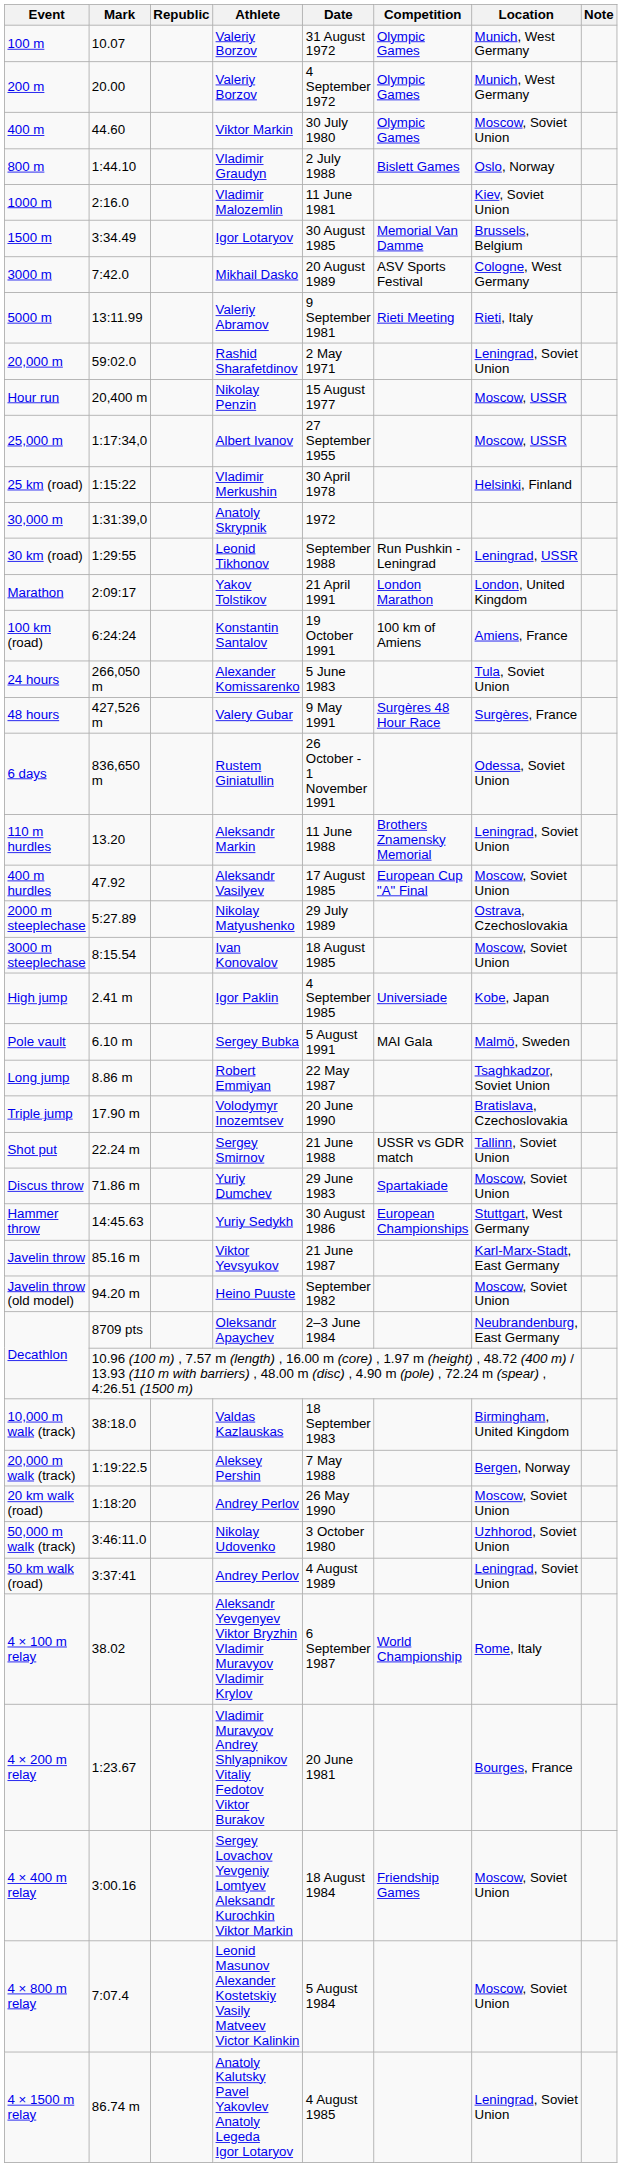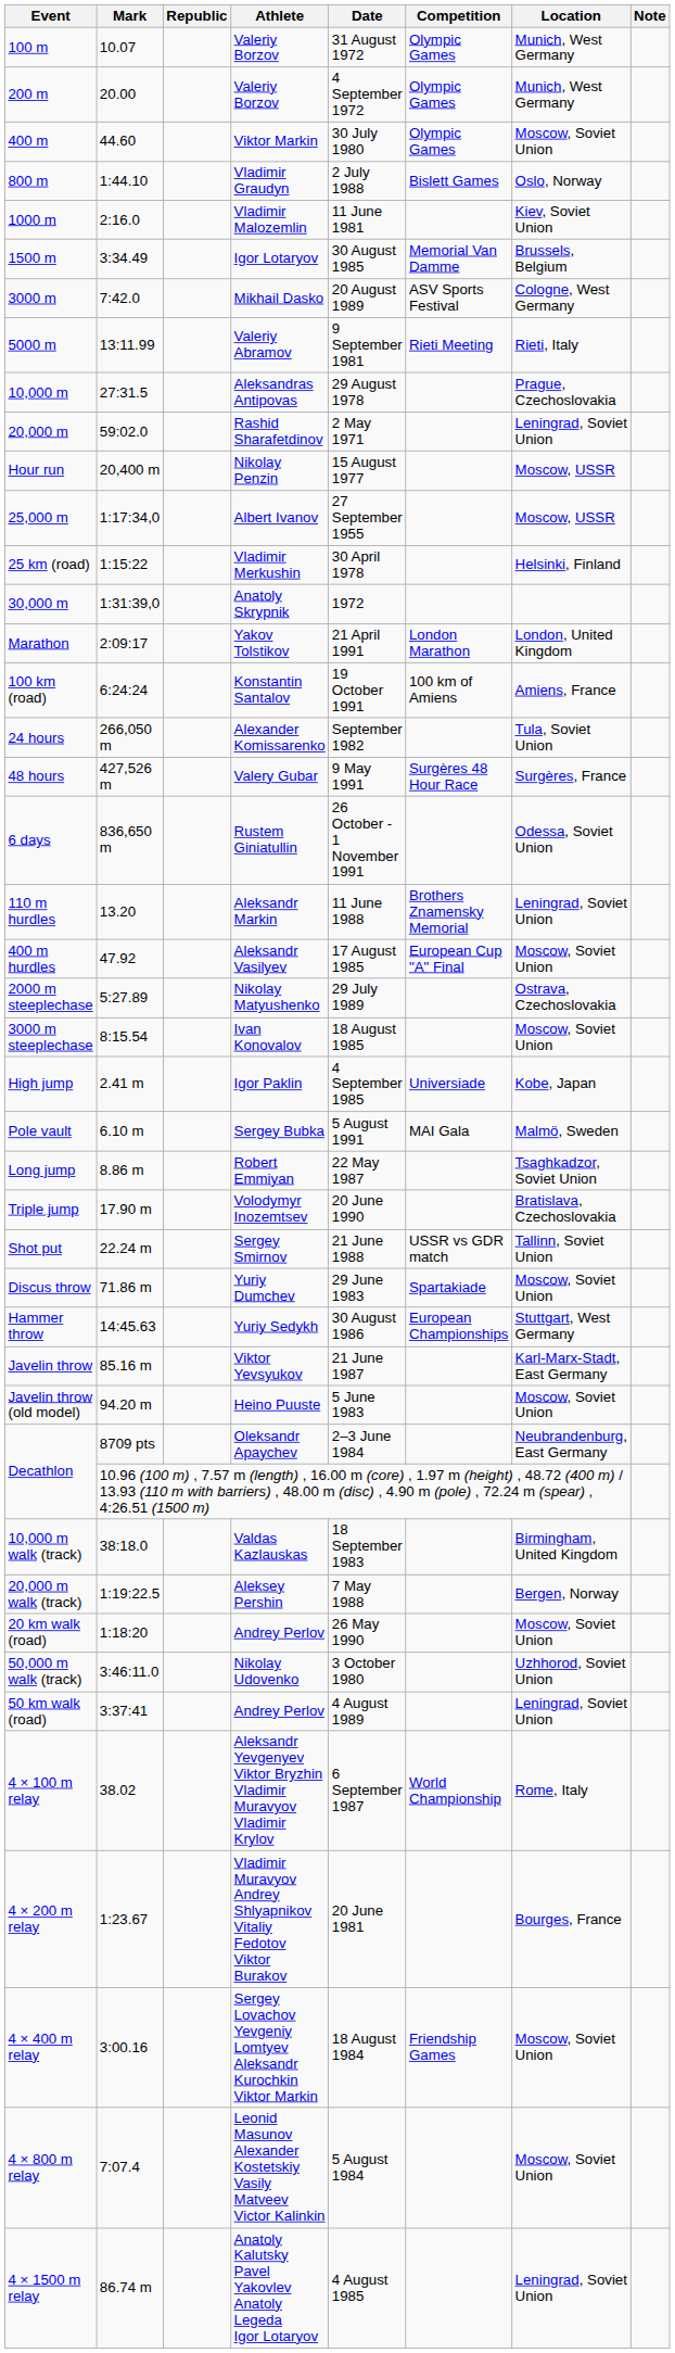+ row: 10,000 m | 27:31.5 | Aleksandras Antipovas | 29 August 1978 | Prague, Czechoslovakia
- row: 30 km (road) | 1:29:55 | Leonid Tikhonov | September 1988 | Run Pushkin - Leningrad | Leningrad, USSR
24 hours | Date: 5 June 1983 -> September 1982
Javelin throw (old model) | Date: September 1982 -> 5 June 1983
